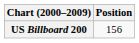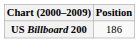US Billboard 200 | Position: 156 -> 186
